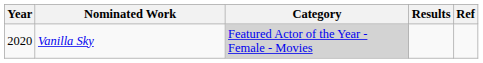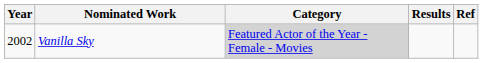Vanilla Sky | Year: 2020 -> 2002
